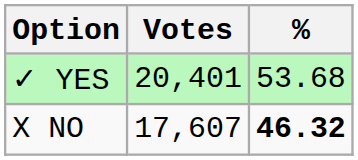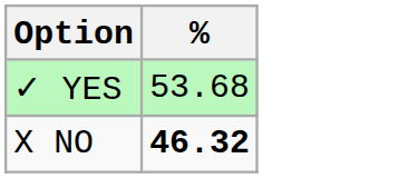- column: Votes | 20,401 | 17,607
